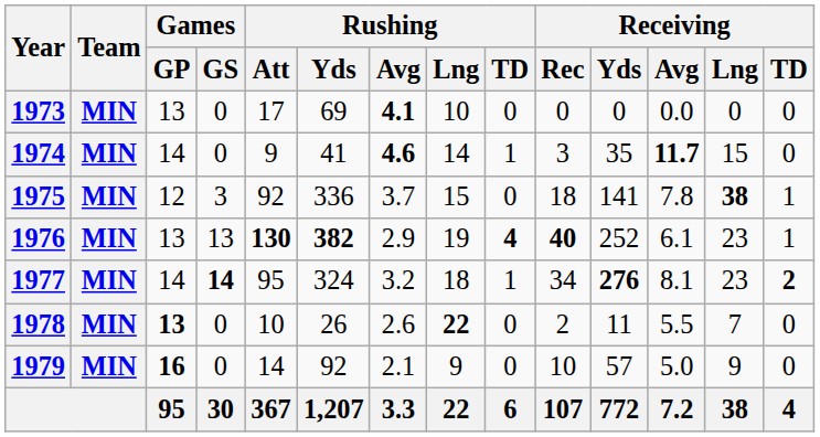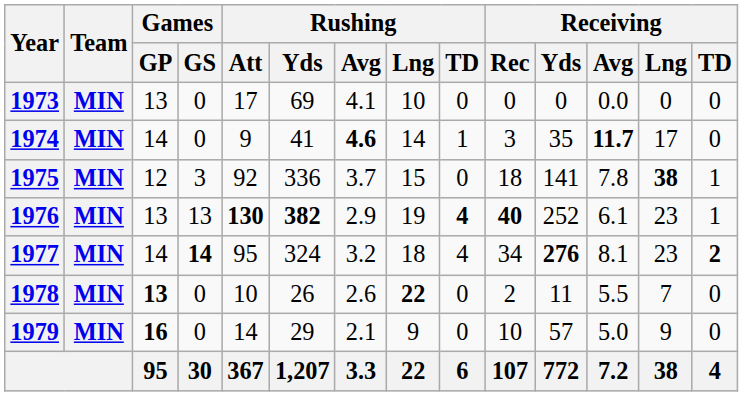1973 | Rushing / Avg: bold -> normal
1974 | Receiving / Lng: 15 -> 17
1977 | Rushing / TD: 1 -> 4
1979 | Rushing / Yds: 92 -> 29
